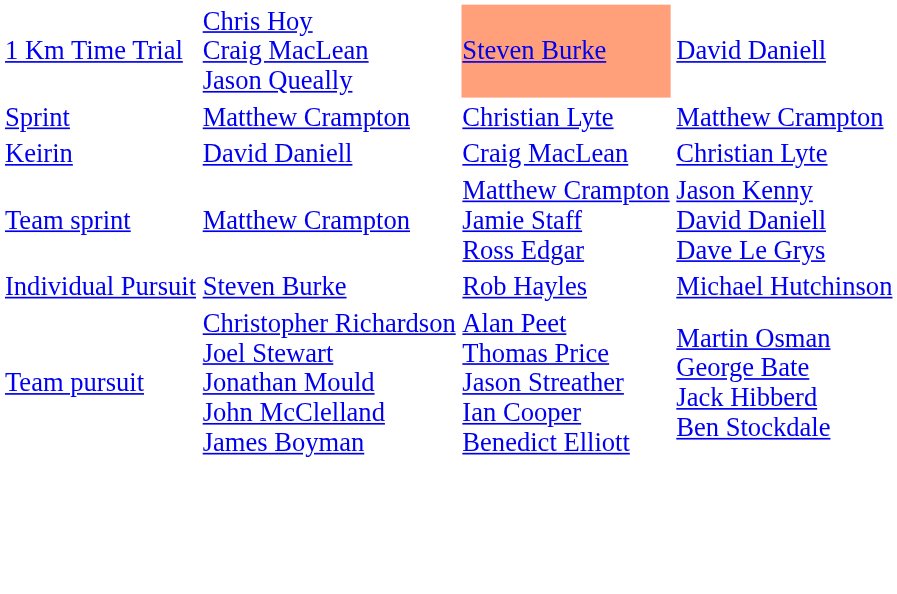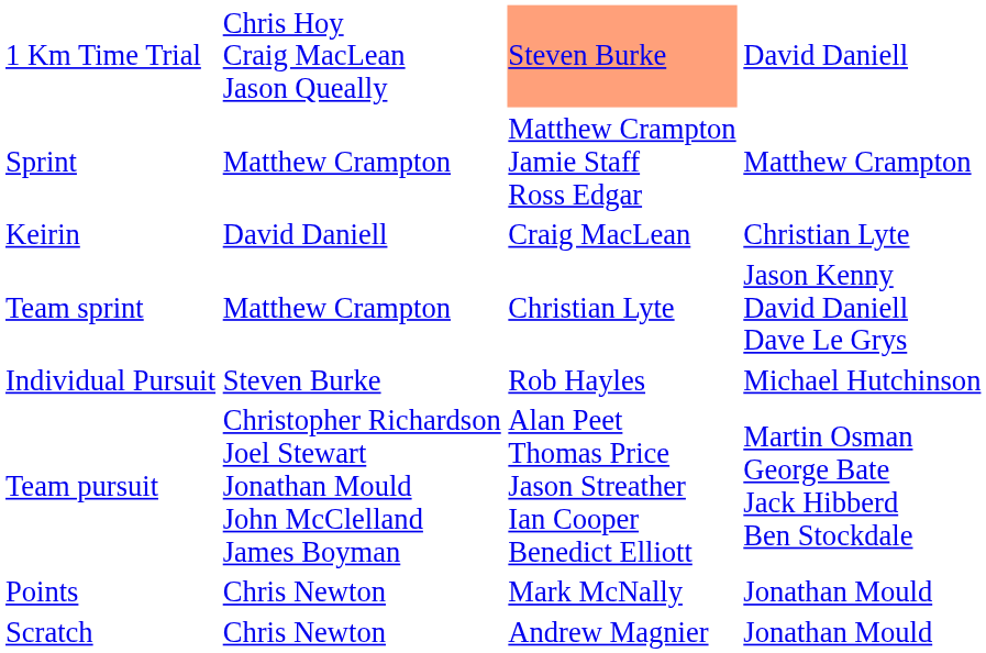Sprint | column 3: Christian Lyte -> Matthew Crampton Jamie Staff Ross Edgar
Team sprint | column 3: Matthew Crampton Jamie Staff Ross Edgar -> Christian Lyte
+ row: Points | Chris Newton | Mark McNally | Jonathan Mould
+ row: Scratch | Chris Newton | Andrew Magnier | Jonathan Mould
